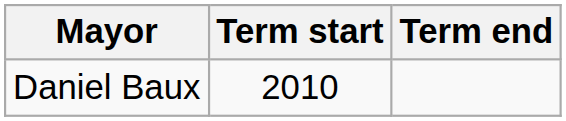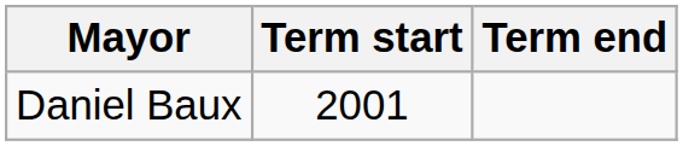Daniel Baux | Term start: 2010 -> 2001
